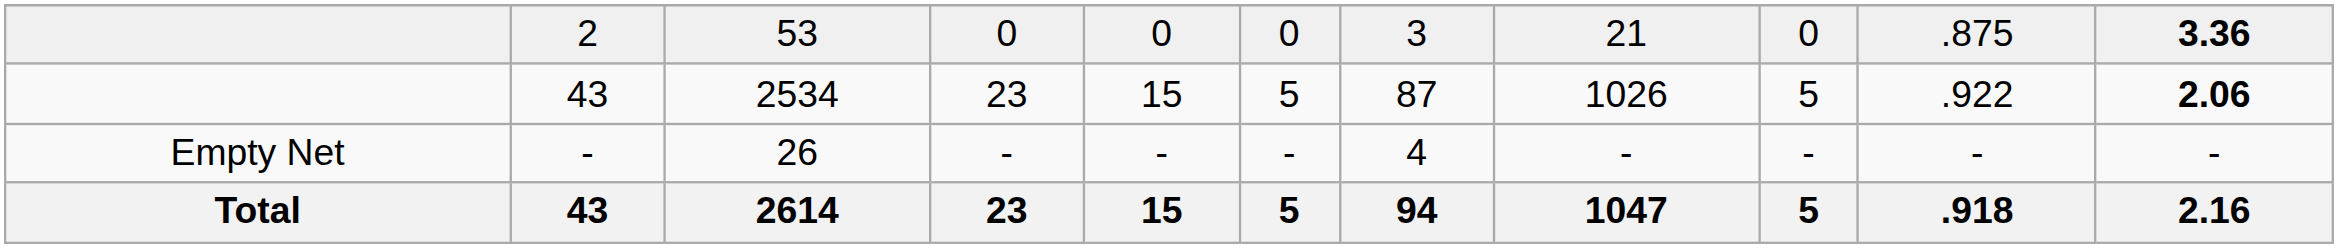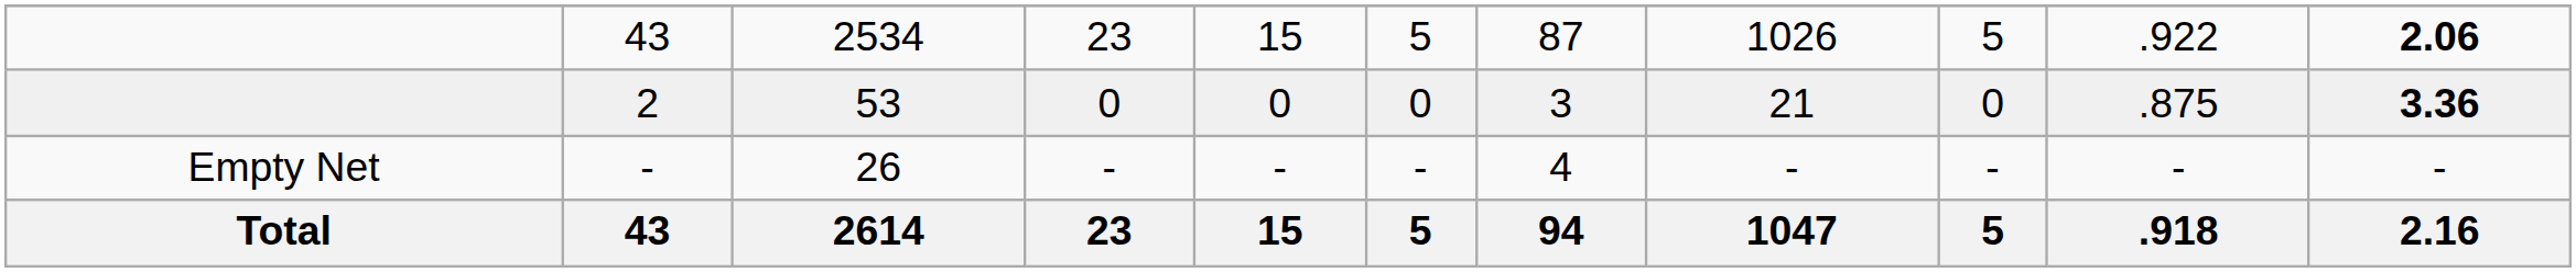rows swapped: 43 / 2534 <-> 2
